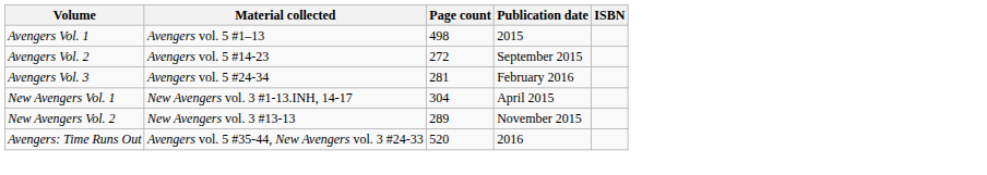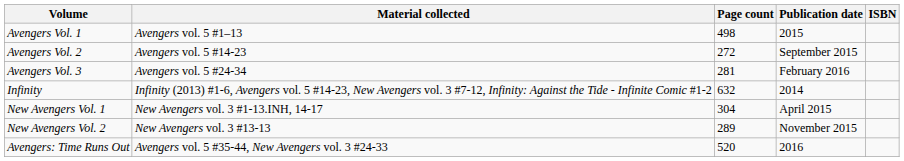+ row: Infinity | Infinity (2013) #1-6, Avengers vol. 5 #14-23, New Avengers vol. 3 #7-12, Infinity: Against the Tide - Infinite Comic #1-2 | 632 | 2014
